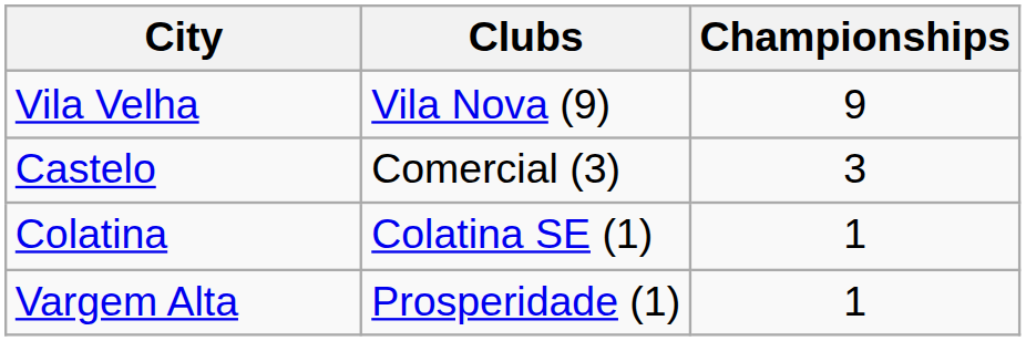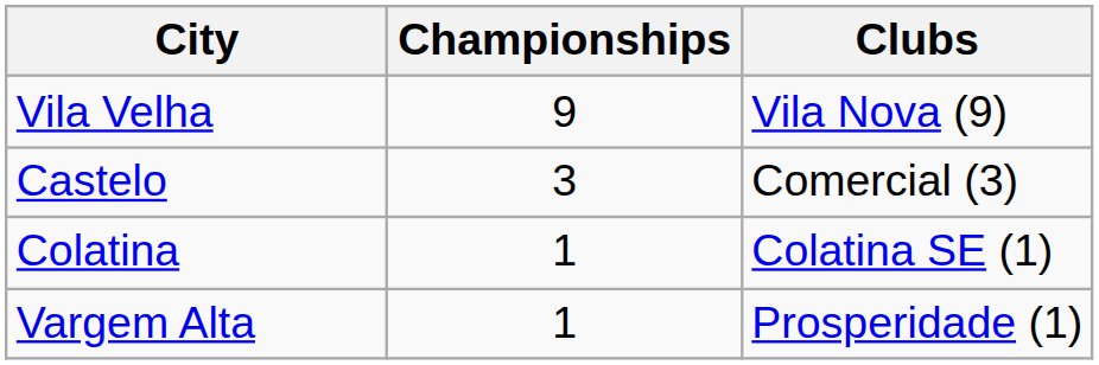columns swapped: Championships <-> Clubs
